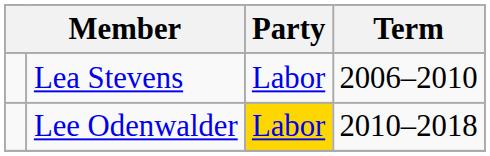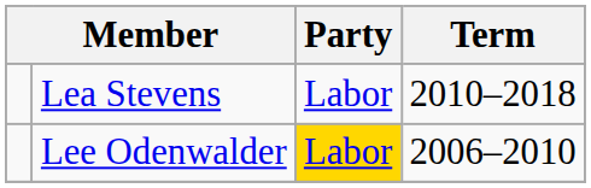Lea Stevens | Term: 2006–2010 -> 2010–2018
Lee Odenwalder | Term: 2010–2018 -> 2006–2010
